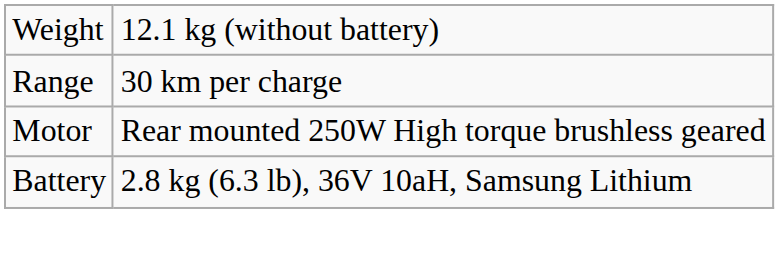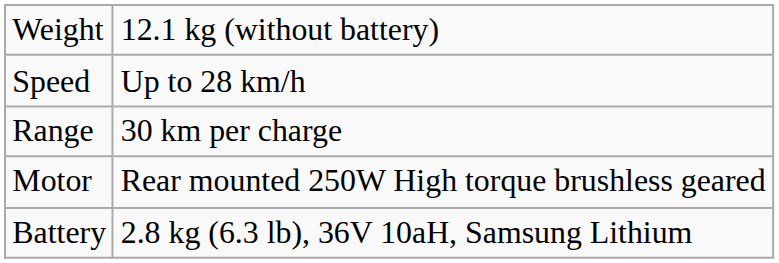+ row: Speed | Up to 28 km/h
